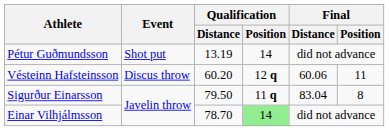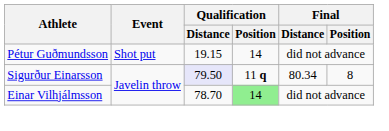Pétur Guðmundsson | Qualification / Distance: 13.19 -> 19.15
- row: Vésteinn Hafsteinsson | Discus throw | 60.20 | 12 q | 60.06 | 11
Sigurður Einarsson | Qualification / Distance: no background -> lavender background
Sigurður Einarsson | Final / Distance: 83.04 -> 80.34
